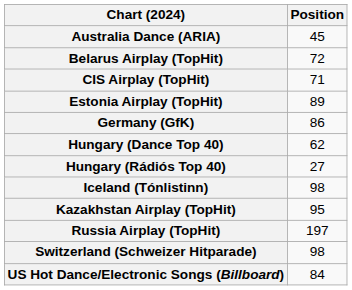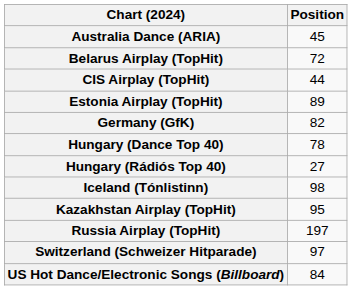CIS Airplay (TopHit) | Position: 71 -> 44
Germany (GfK) | Position: 86 -> 82
Hungary (Dance Top 40) | Position: 62 -> 78
Switzerland (Schweizer Hitparade) | Position: 98 -> 97
